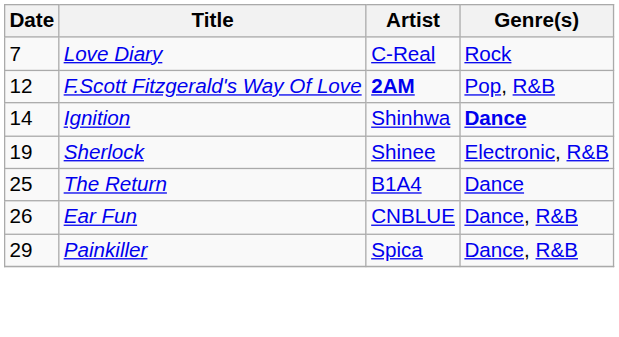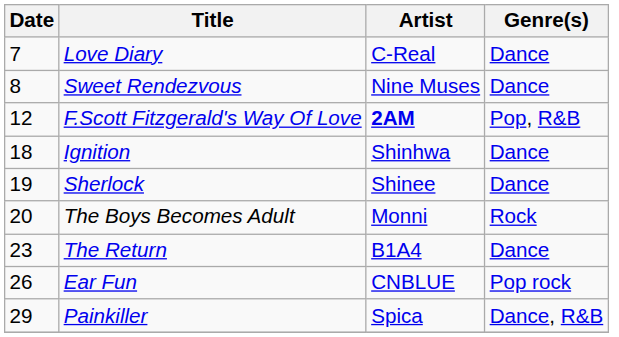Love Diary | Genre(s): Rock -> Dance
+ row: 8 | Sweet Rendezvous | Nine Muses | Dance
Ignition | Date: 14 -> 18
Ignition | Genre(s): bold -> normal
Sherlock | Genre(s): Electronic, R&B -> Dance
+ row: 20 | The Boys Becomes Adult | Monni | Rock
The Return | Date: 25 -> 23
Ear Fun | Genre(s): Dance, R&B -> Pop rock
